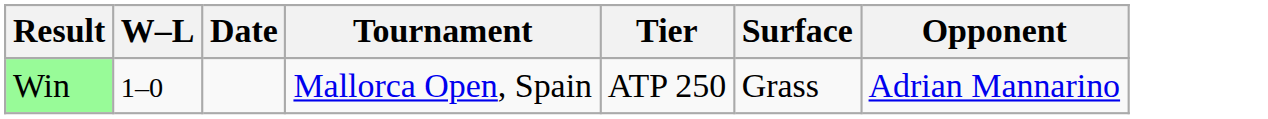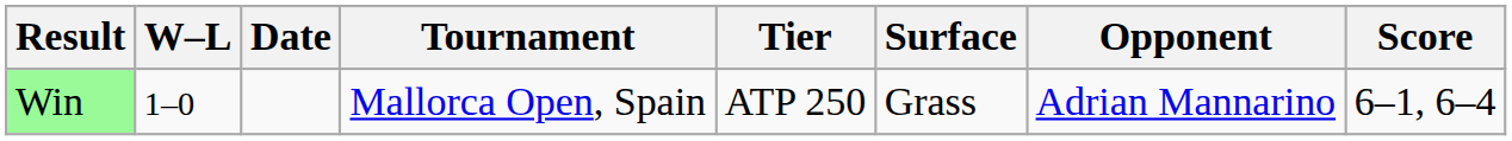+ column: Score | 6–1, 6–4
